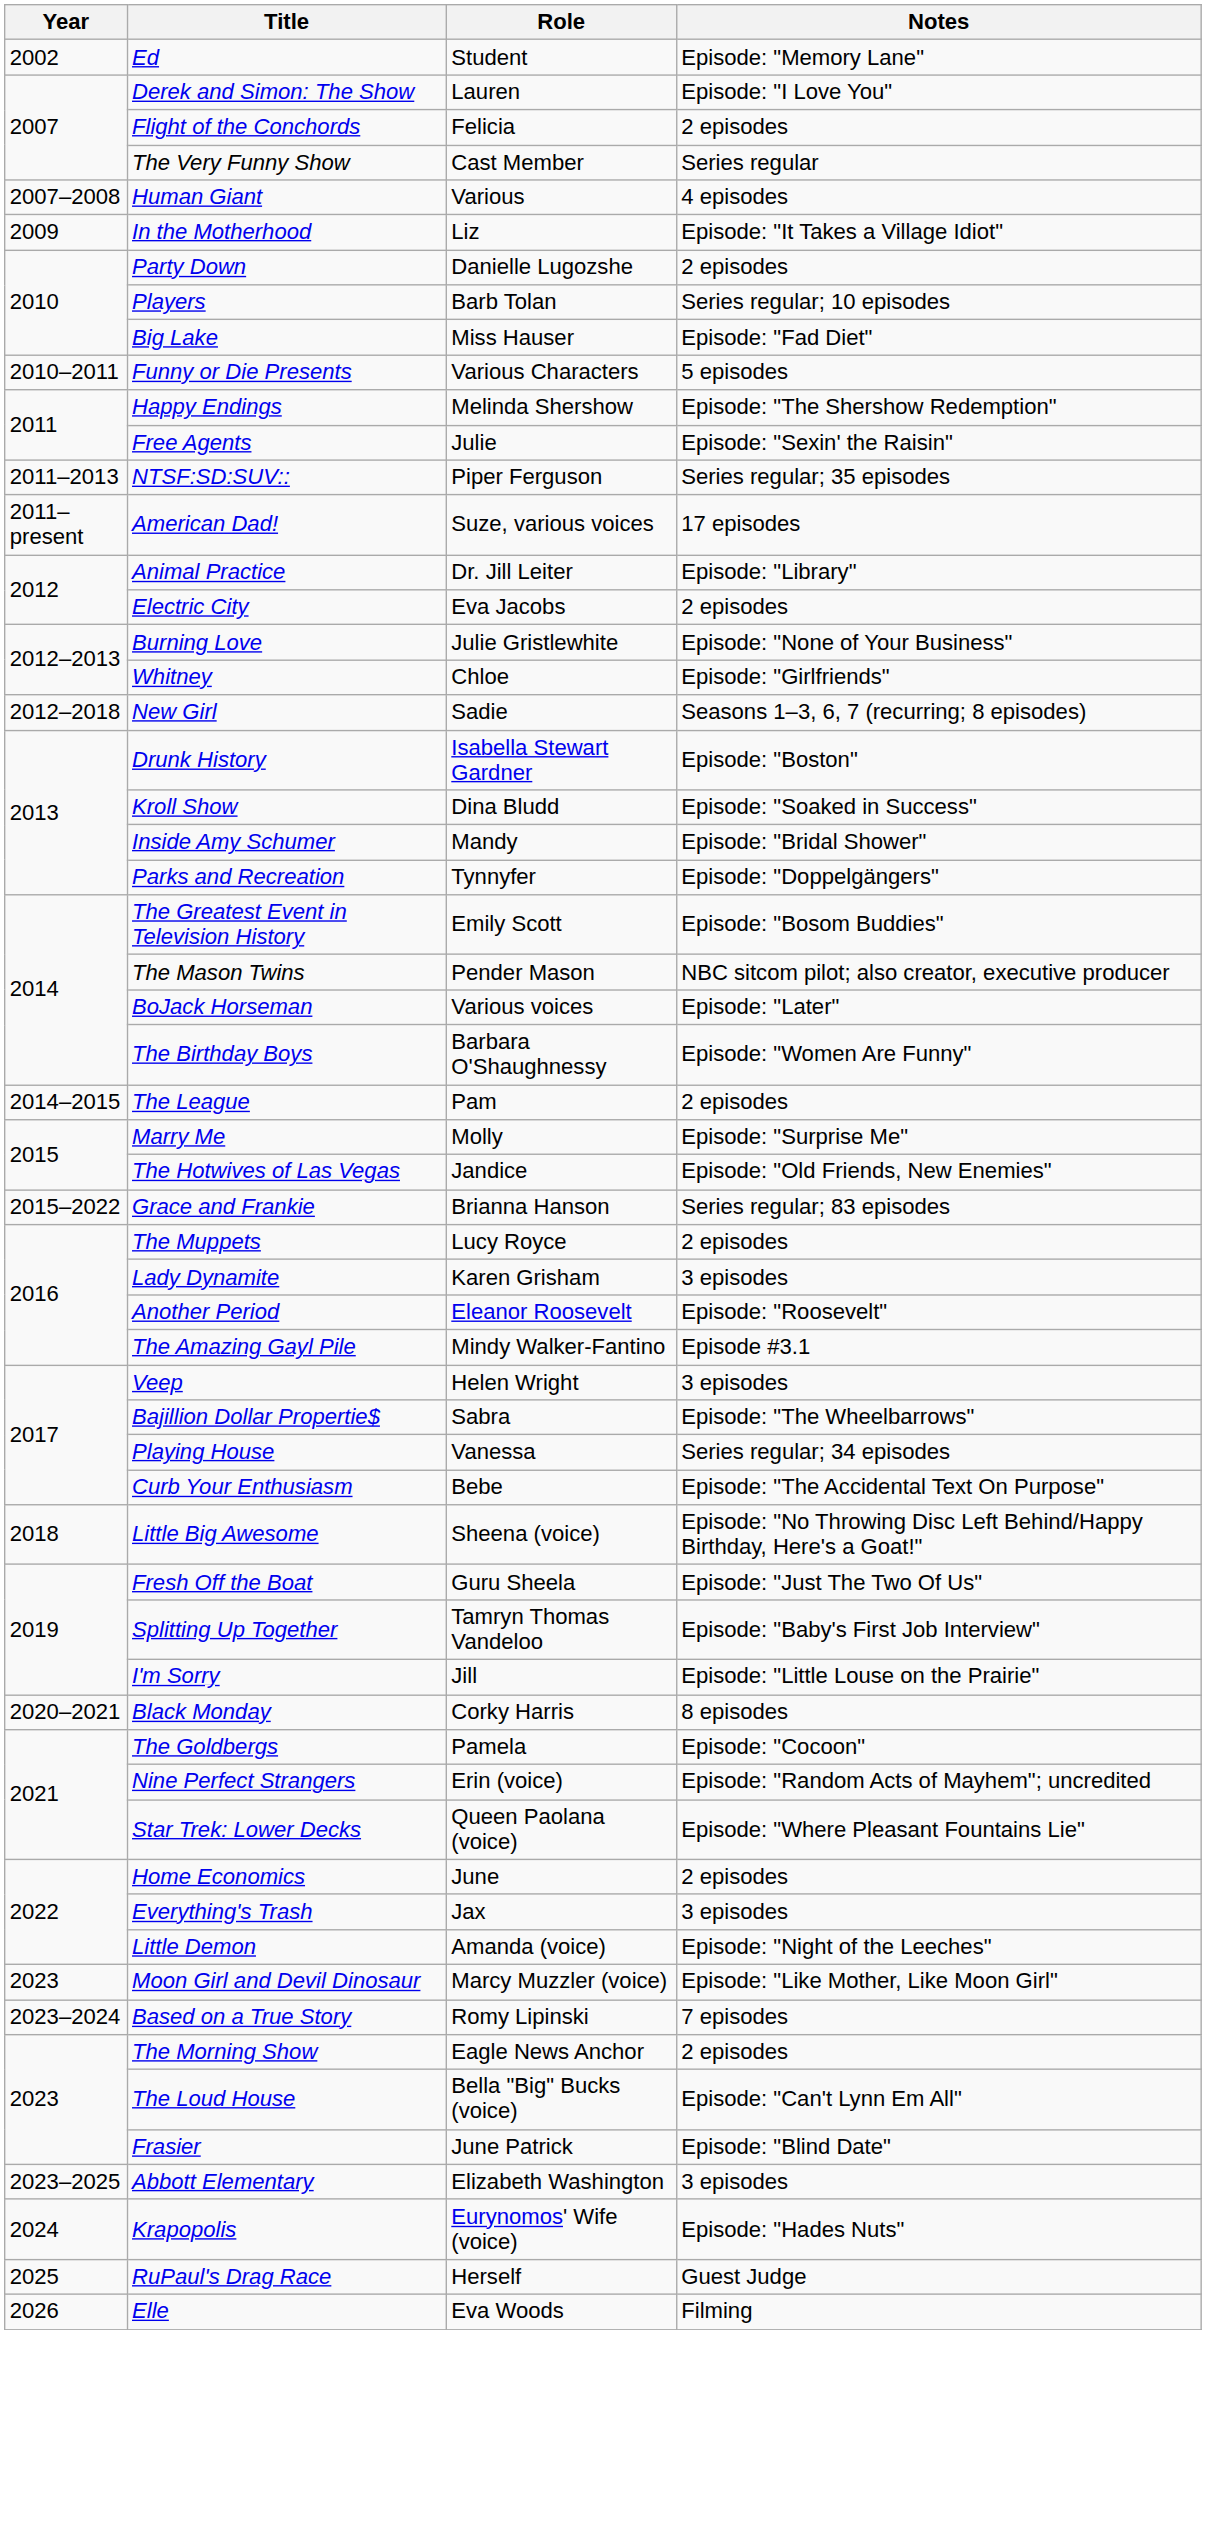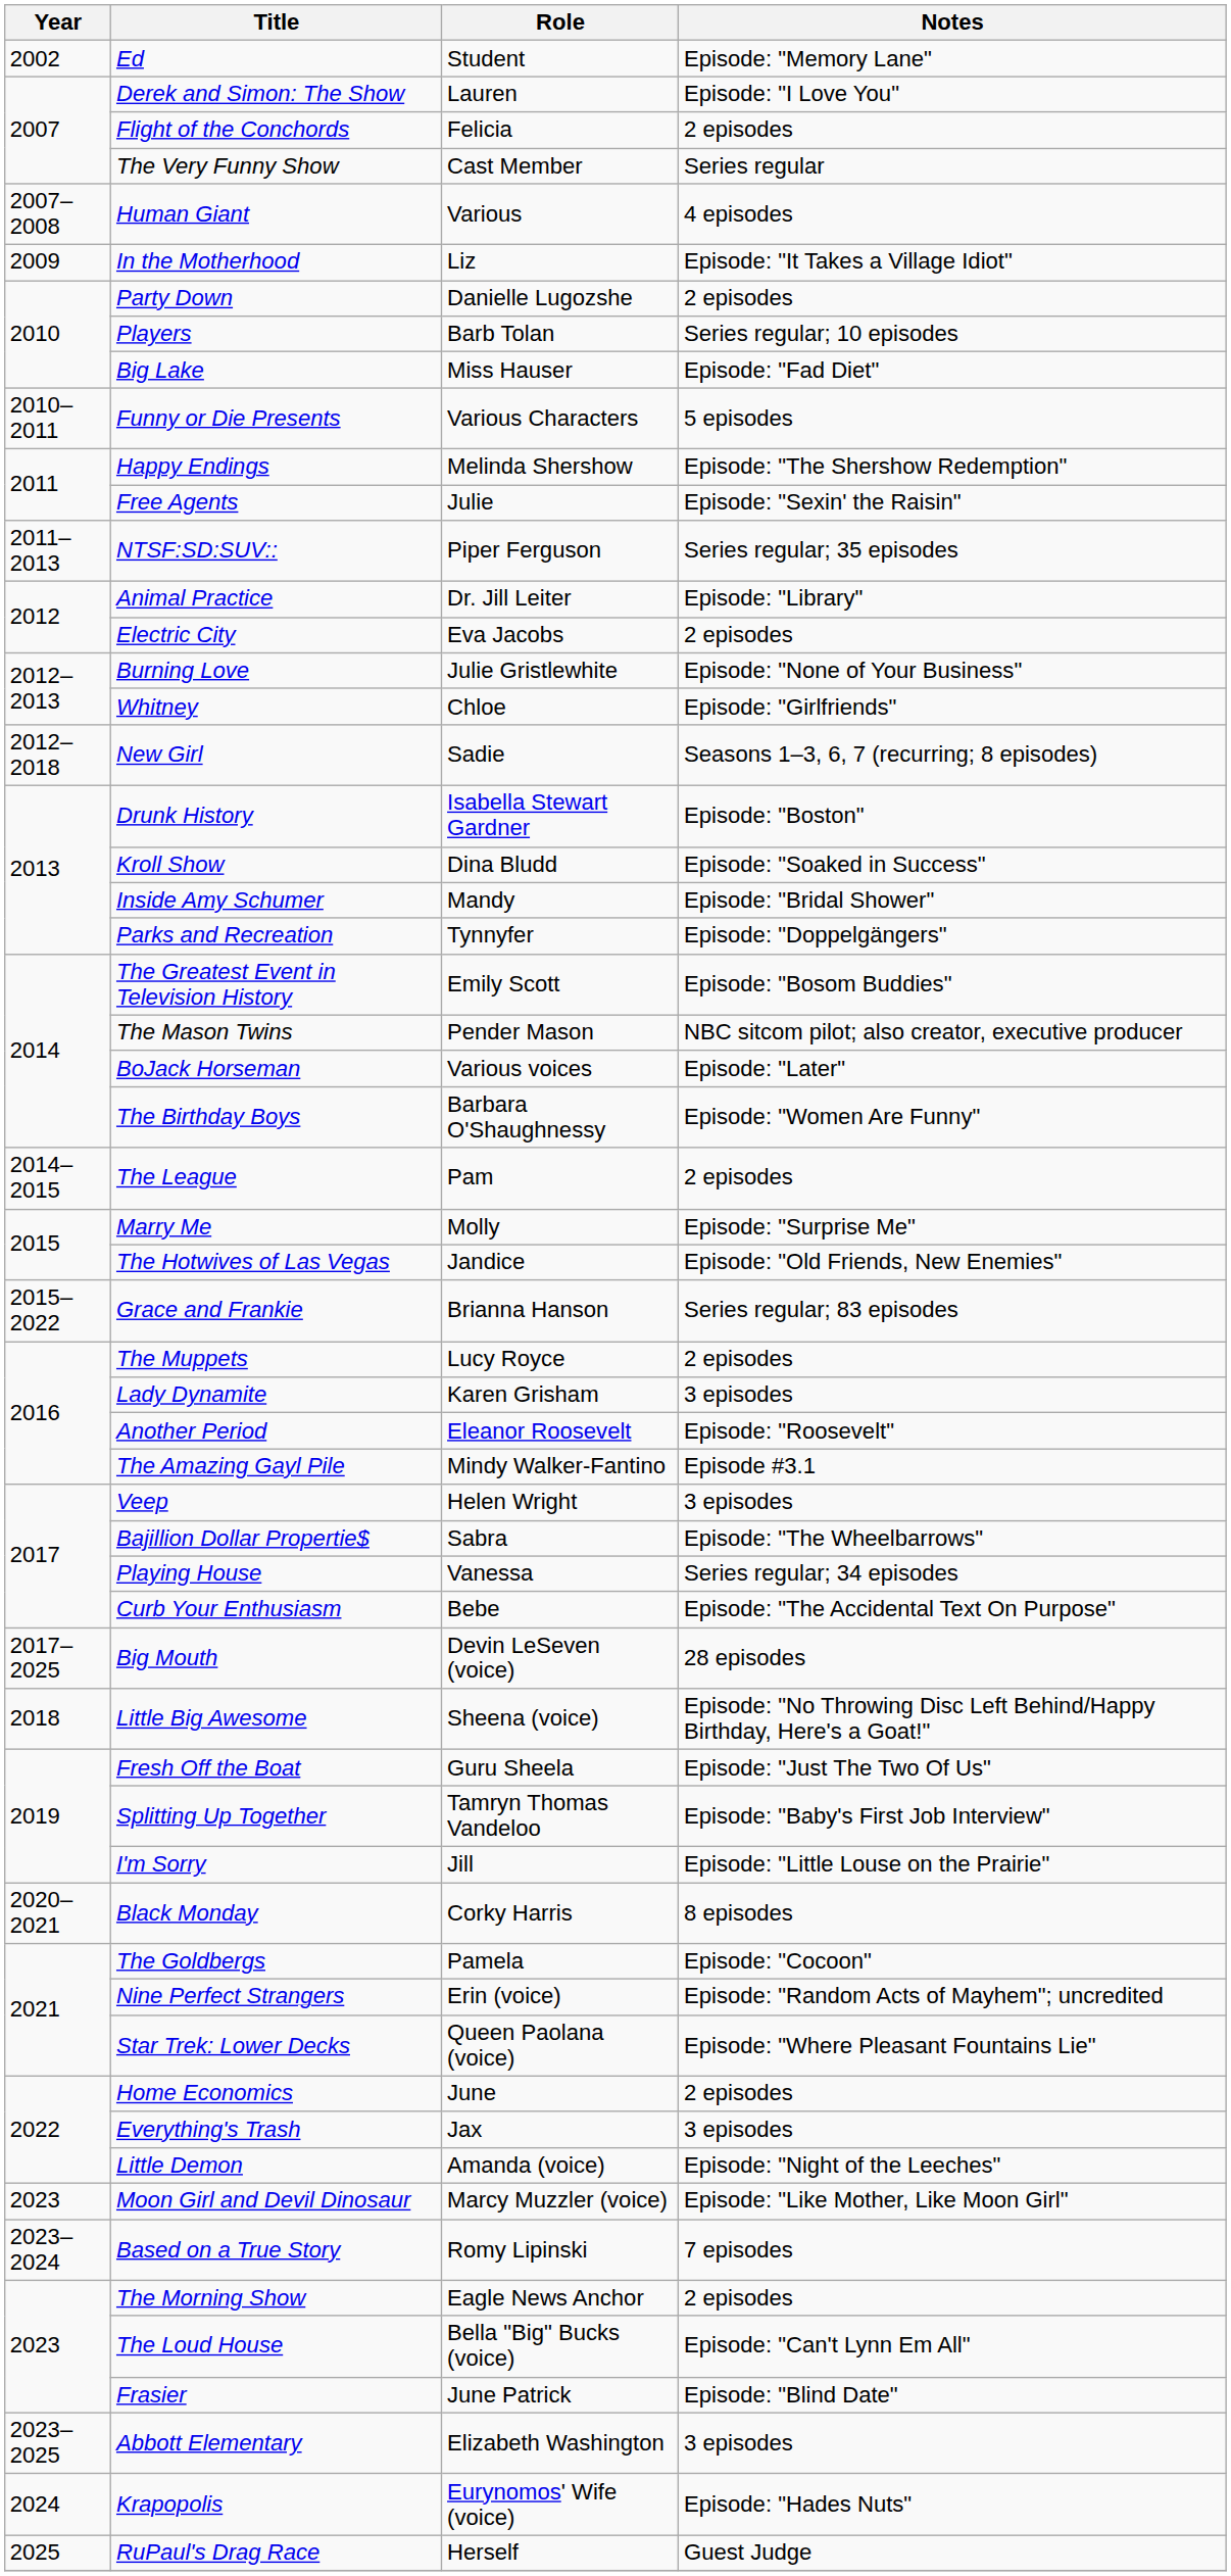- row: 2011–present | American Dad! | Suze, various voices | 17 episodes
+ row: 2017–2025 | Big Mouth | Devin LeSeven (voice) | 28 episodes
- row: 2026 | Elle | Eva Woods | Filming
